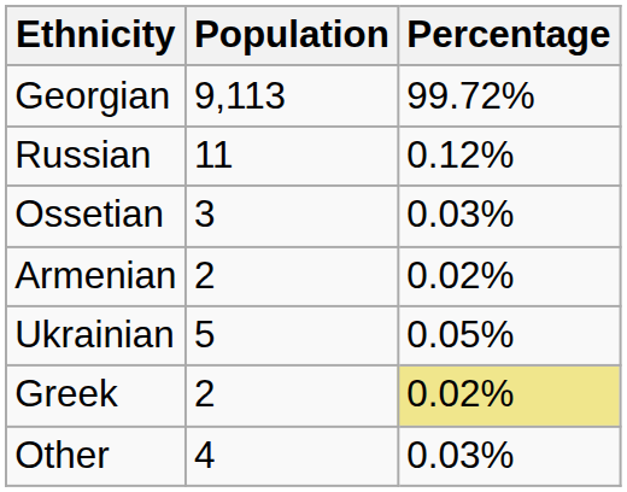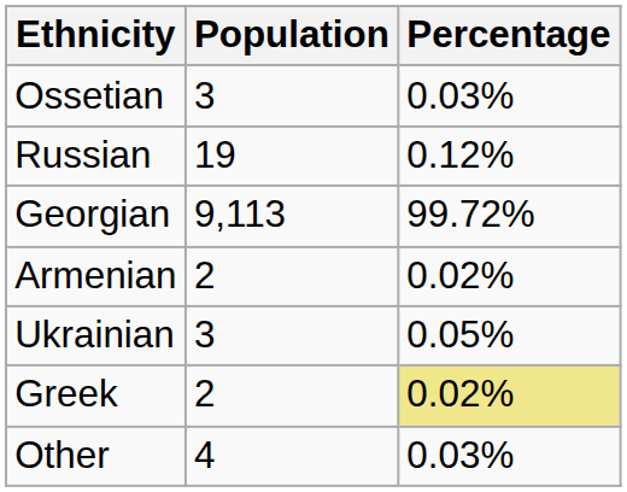rows swapped: Georgian <-> Ossetian
Russian | Population: 11 -> 19
Ukrainian | Population: 5 -> 3
